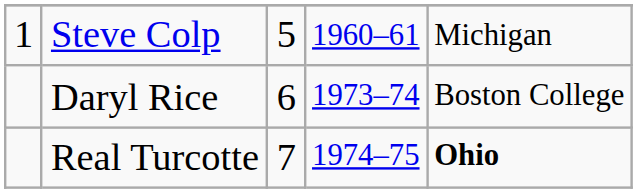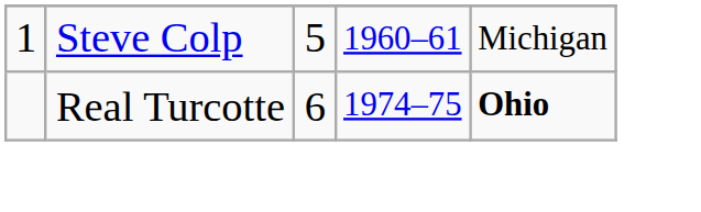- row: Daryl Rice | 6 | 1973–74 | Boston College
Real Turcotte | column 3: 7 -> 6
